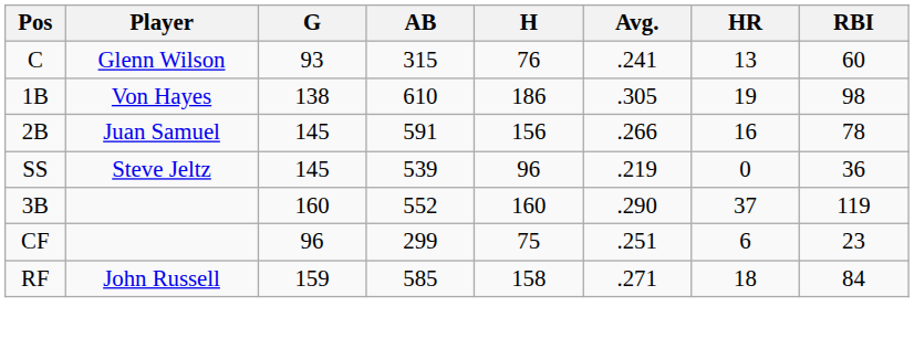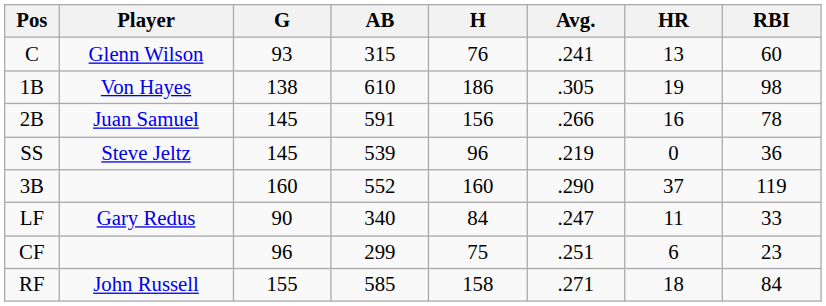+ row: LF | Gary Redus | 90 | 340 | 84 | .247 | 11 | 33
RF | G: 159 -> 155
